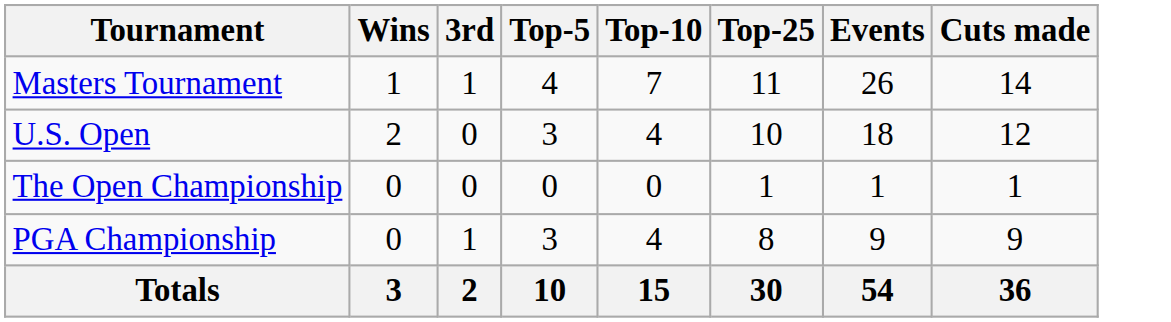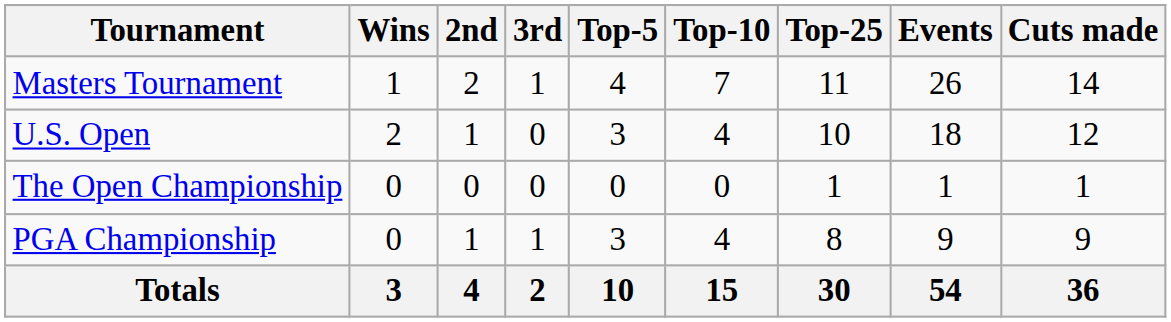+ column: 2nd | 2 | 1 | 0 | 1 | 4
